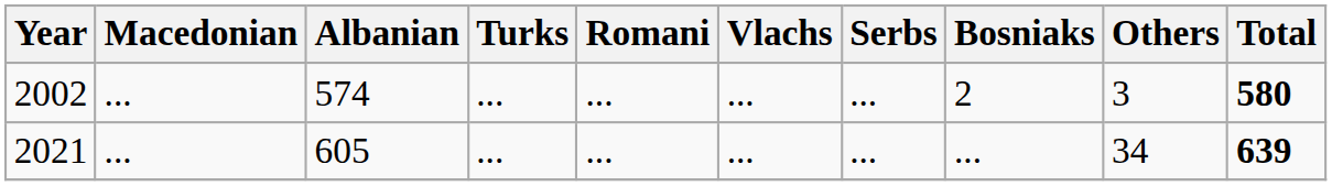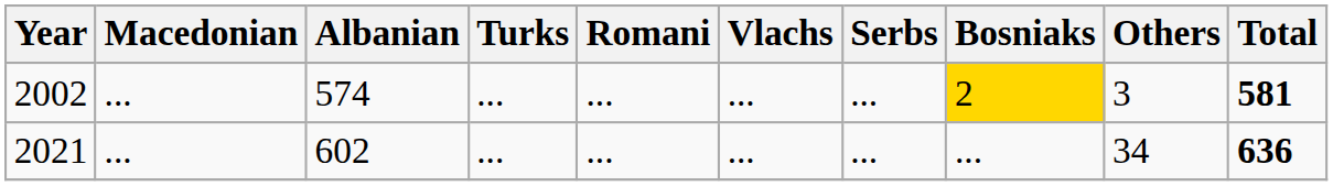2002 | Bosniaks: no background -> gold background
2002 | Total: 580 -> 581
2021 | Albanian: 605 -> 602
2021 | Total: 639 -> 636
